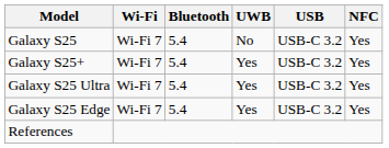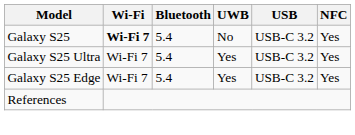Galaxy S25 | Wi-Fi: normal -> bold
- row: Galaxy S25+ | Wi-Fi 7 | 5.4 | Yes | USB-C 3.2 | Yes
